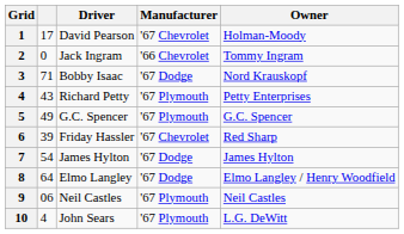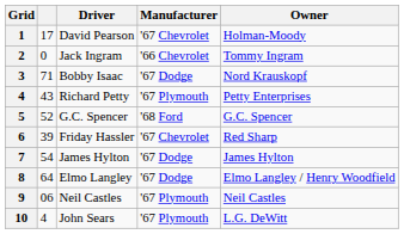5 | column 2: 49 -> 52
5 | Manufacturer: '67 Plymouth -> '68 Ford
